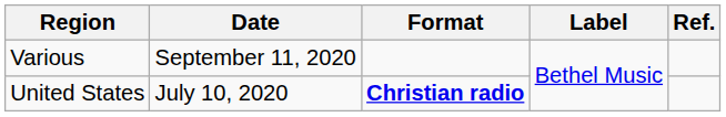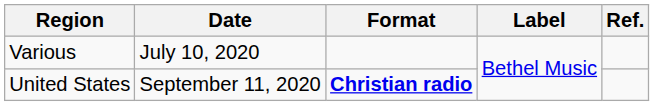Various | Date: September 11, 2020 -> July 10, 2020
United States | Date: July 10, 2020 -> September 11, 2020
